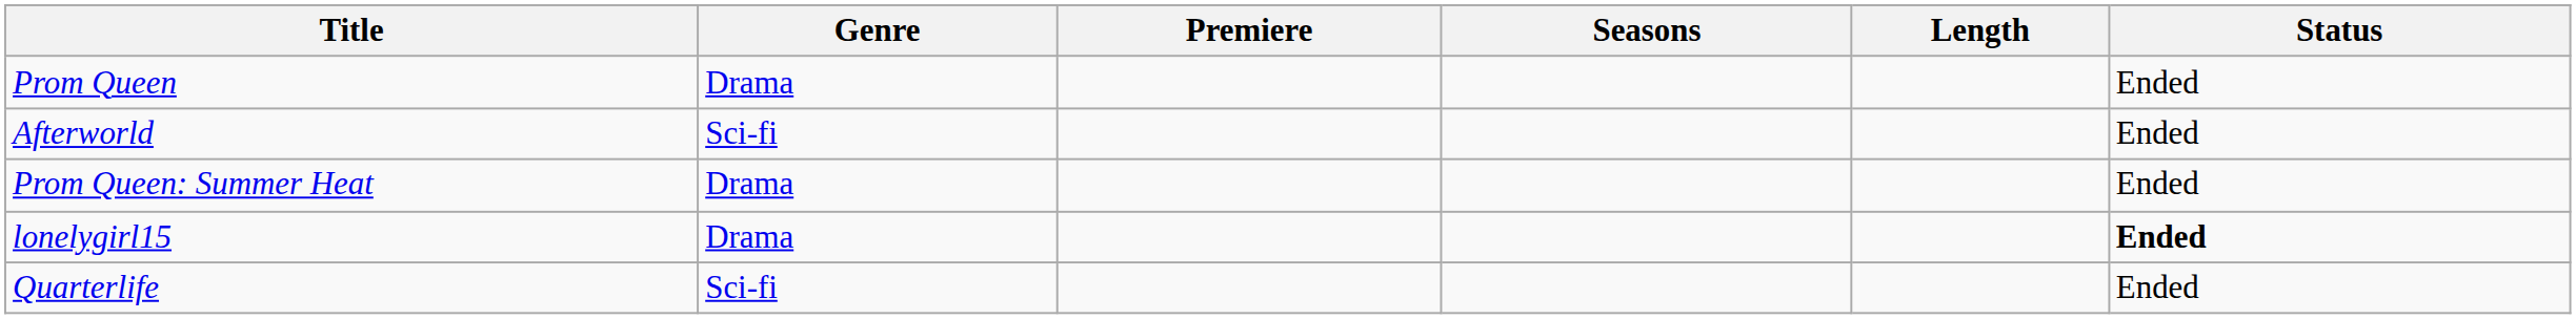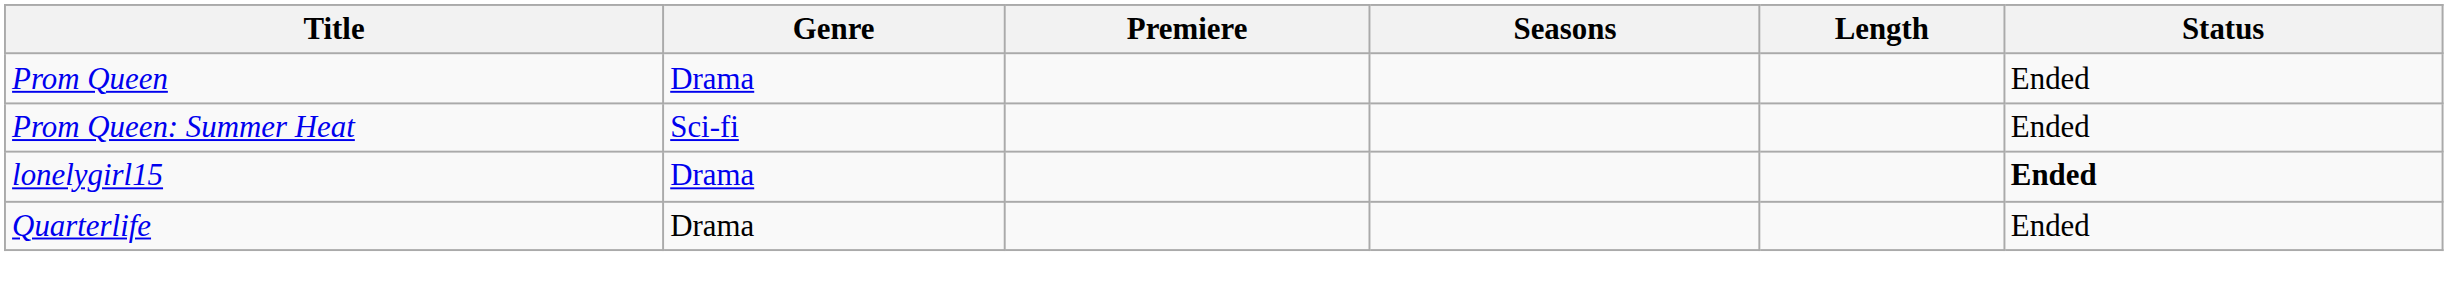- row: Afterworld | Sci-fi | Ended
Prom Queen: Summer Heat | Genre: Drama -> Sci-fi
Quarterlife | Genre: Sci-fi -> Drama
